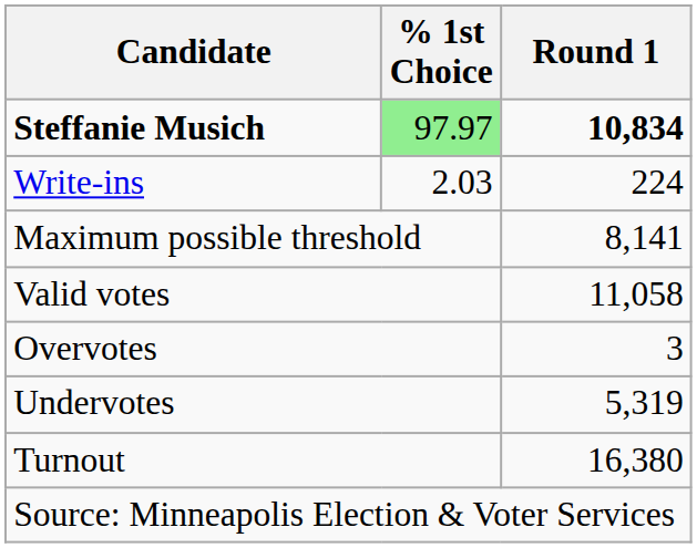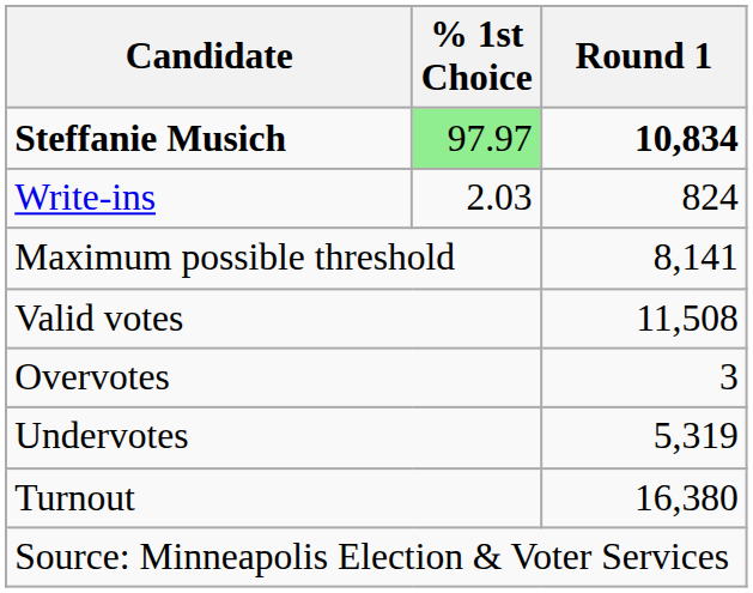Write-ins | Round 1: 224 -> 824
Valid votes | Round 1: 11,058 -> 11,508
